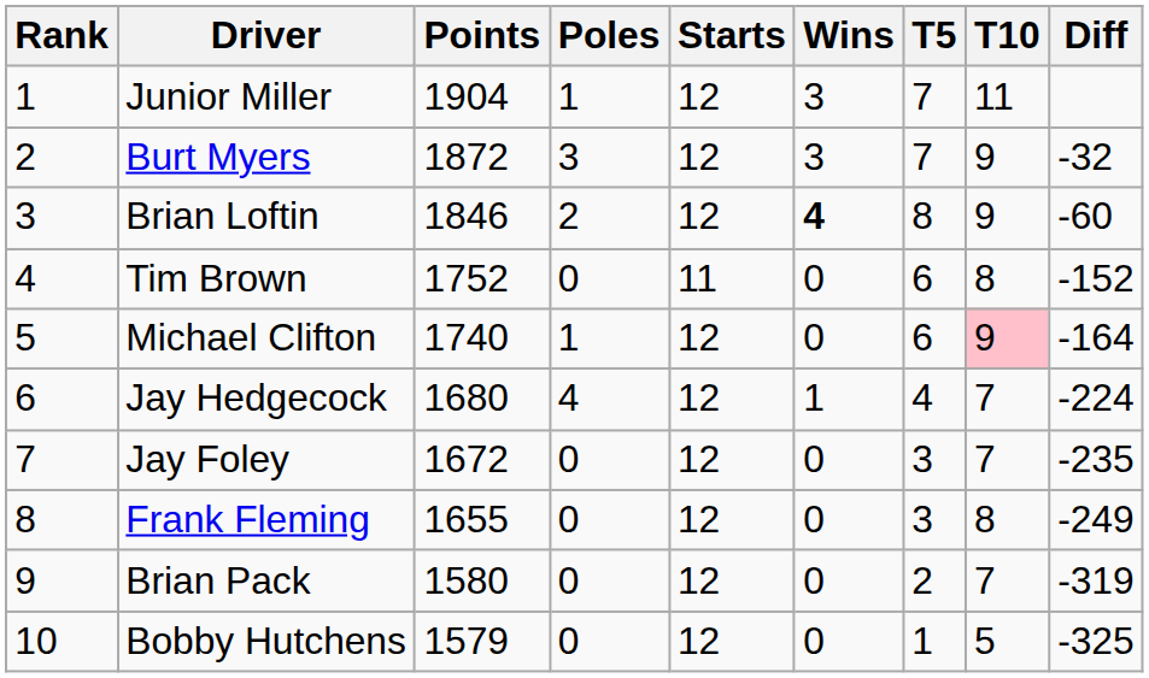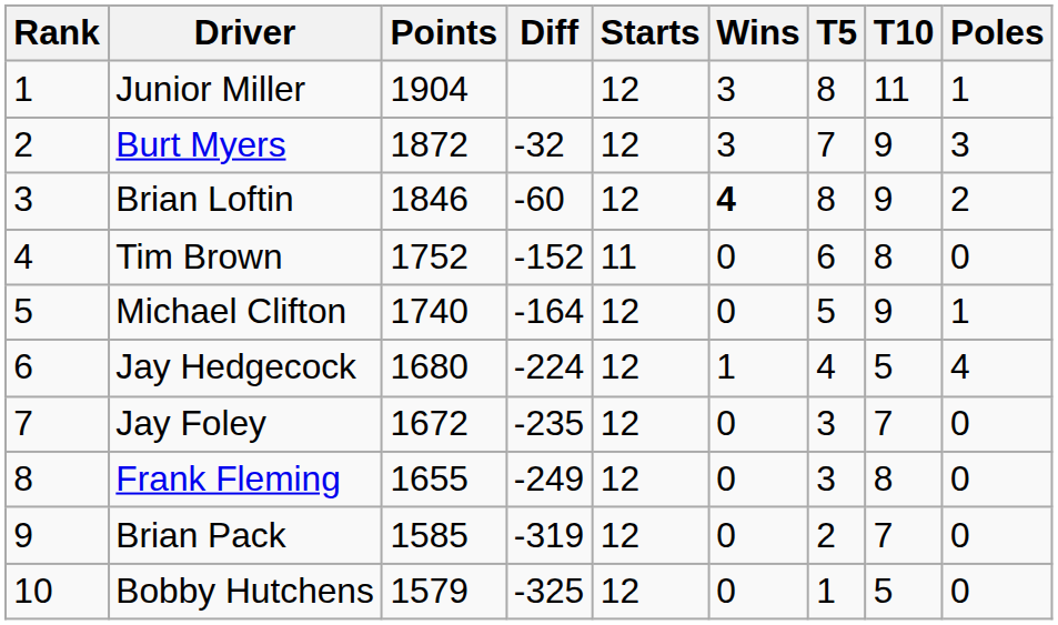columns swapped: Diff <-> Poles
Junior Miller | T5: 7 -> 8
Michael Clifton | T5: 6 -> 5
Michael Clifton | T10: pink background -> no background
Jay Hedgecock | T10: 7 -> 5
Brian Pack | Points: 1580 -> 1585
